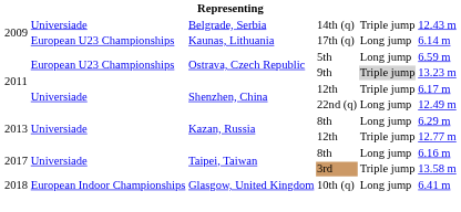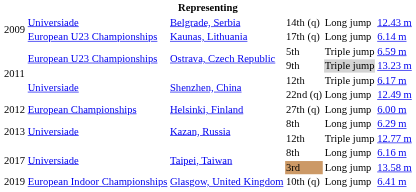14th (q) | column 5: Triple jump -> Long jump
5th | column 5: Long jump -> Triple jump
+ row: 2012 | European Championships | Helsinki, Finland | 27th (q) | Long jump | 6.00 m
3rd | column 5: Triple jump -> Long jump
10th (q) | column 1: 2018 -> 2019
